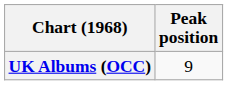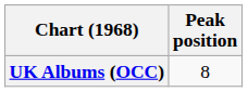UK Albums (OCC) | Peak position: 9 -> 8
